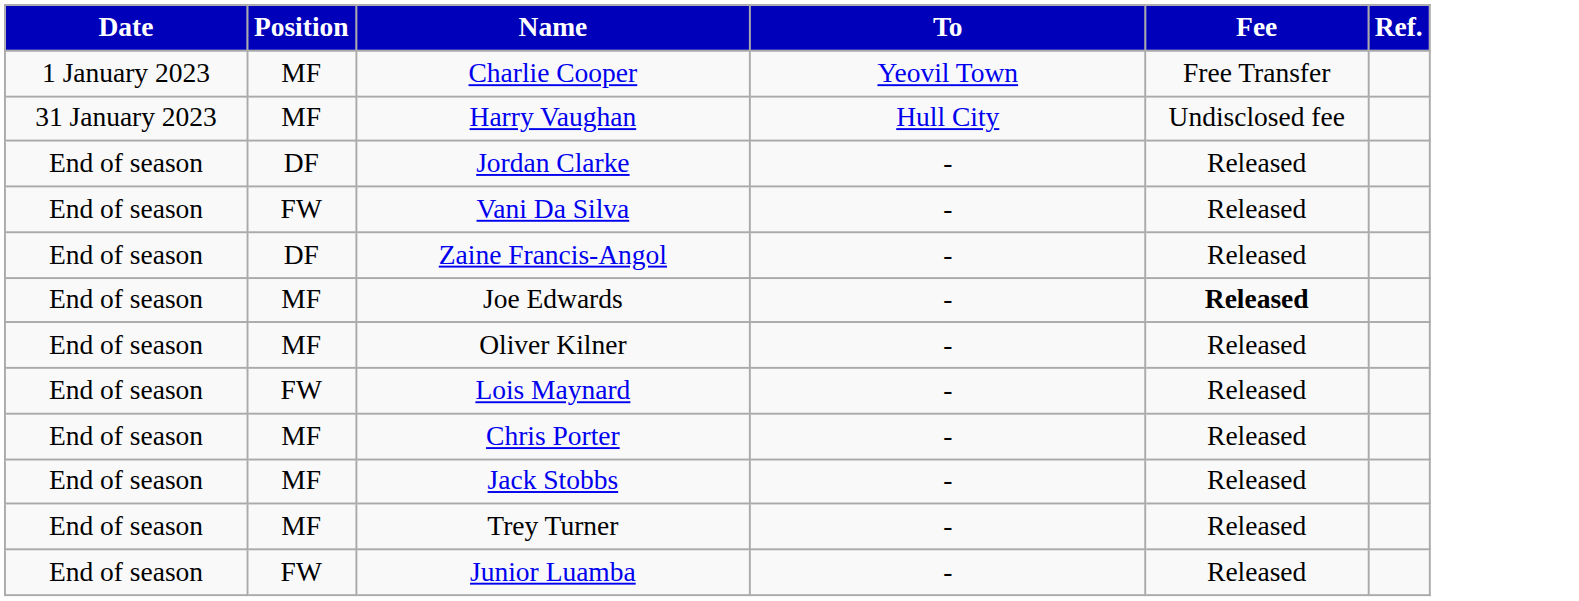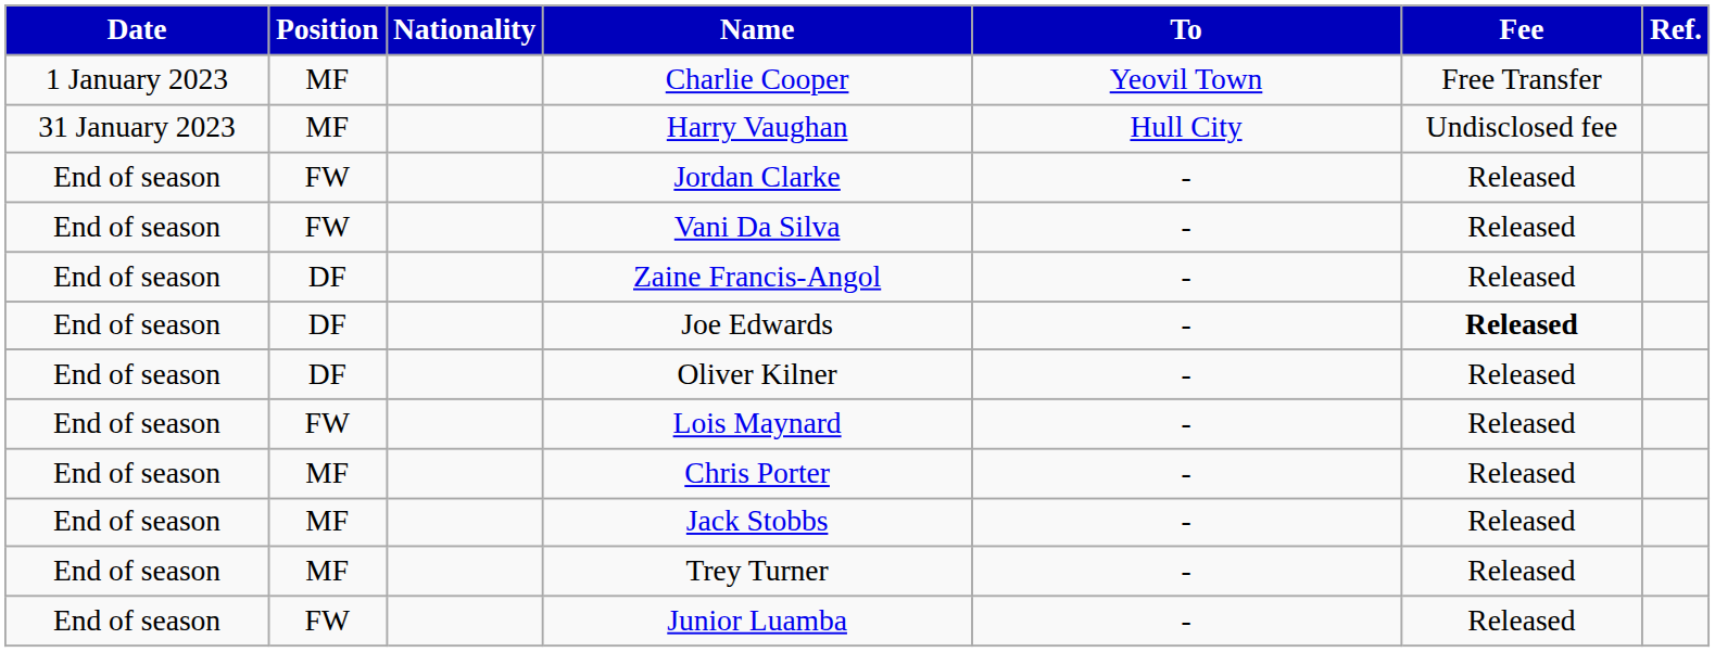+ column: Nationality
Jordan Clarke | Position: DF -> FW
Joe Edwards | Position: MF -> DF
Oliver Kilner | Position: MF -> DF
